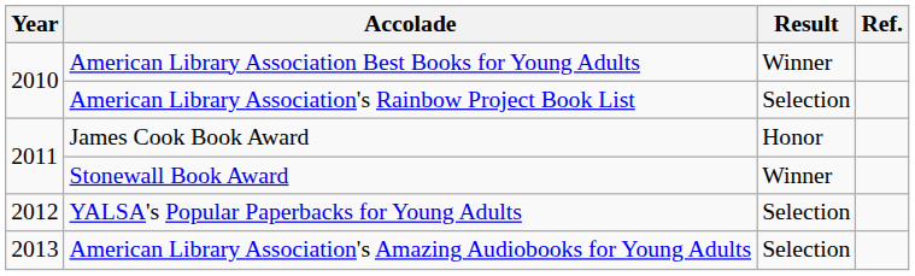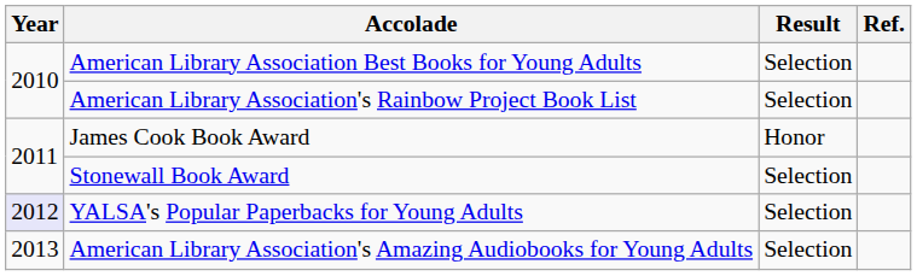American Library Association Best Books for Young Adults | Result: Winner -> Selection
Stonewall Book Award | Result: Winner -> Selection
YALSA's Popular Paperbacks for Young Adults | Year: no background -> lavender background
